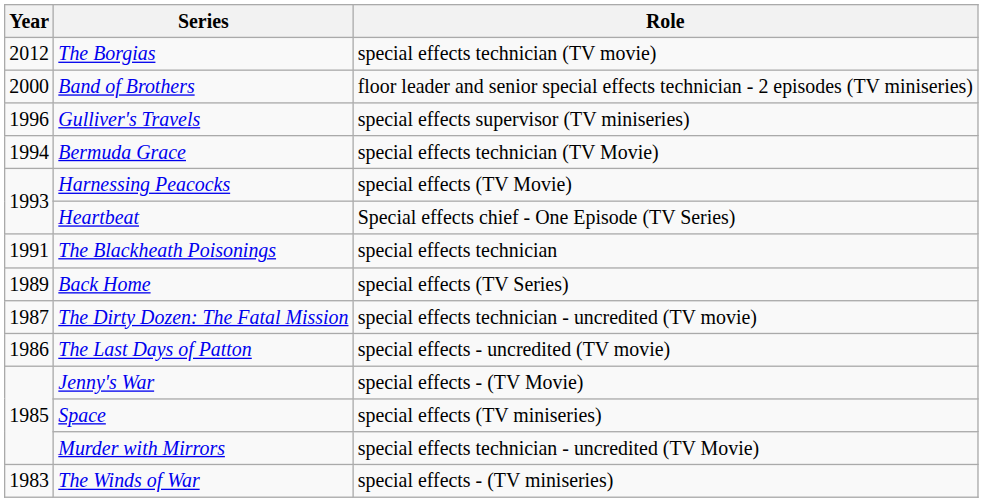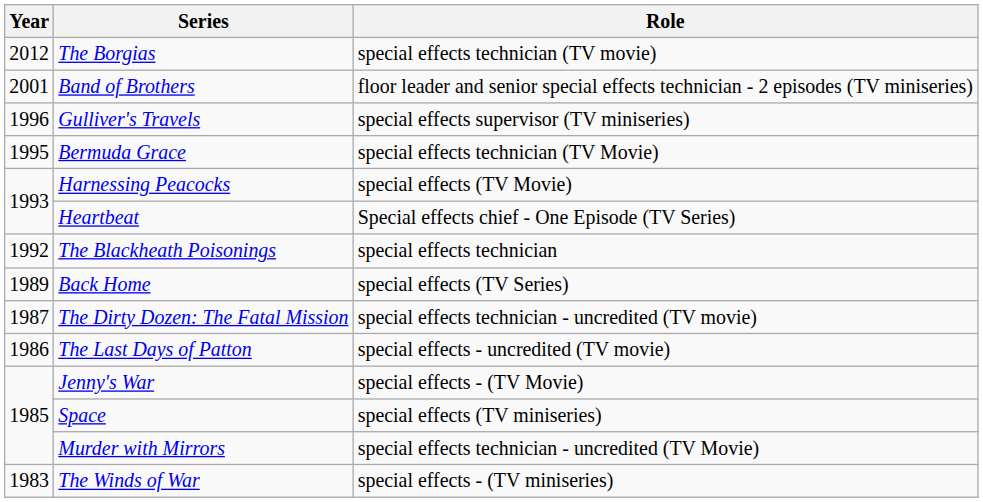Band of Brothers | Year: 2000 -> 2001
Bermuda Grace | Year: 1994 -> 1995
The Blackheath Poisonings | Year: 1991 -> 1992
